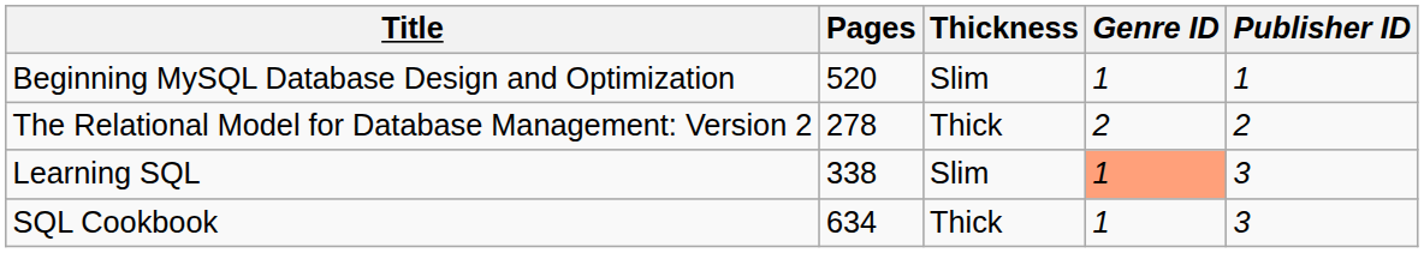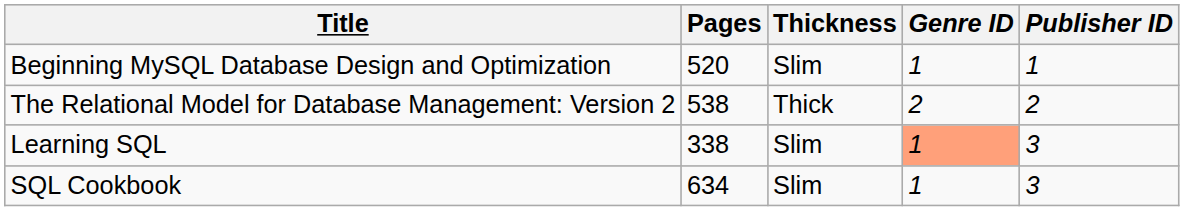The Relational Model for Database Management: Version 2 | Pages: 278 -> 538
SQL Cookbook | Thickness: Thick -> Slim
